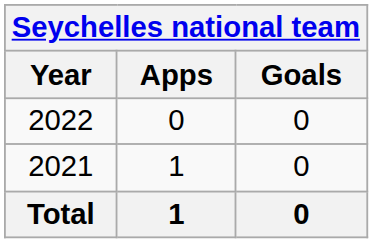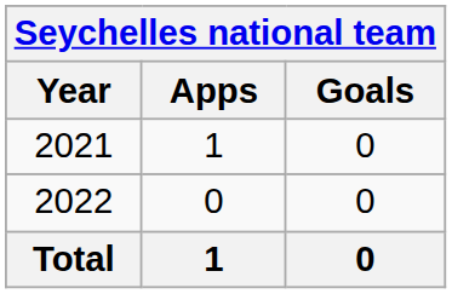rows swapped: 2021 <-> 2022
